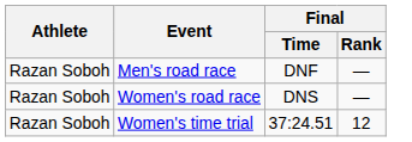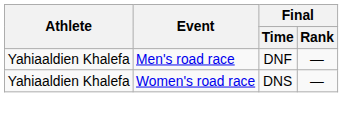Men's road race | Athlete: Razan Soboh -> Yahiaaldien Khalefa
Women's road race | Athlete: Razan Soboh -> Yahiaaldien Khalefa
- row: Razan Soboh | Women's time trial | 37:24.51 | 12
